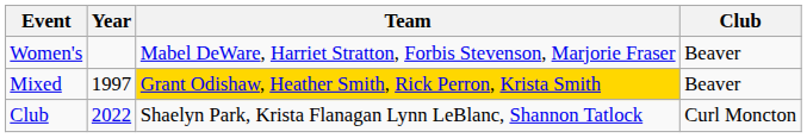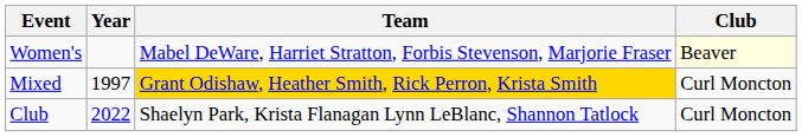Women's | Club: no background -> lightyellow background
Mixed | Club: Beaver -> Curl Moncton
